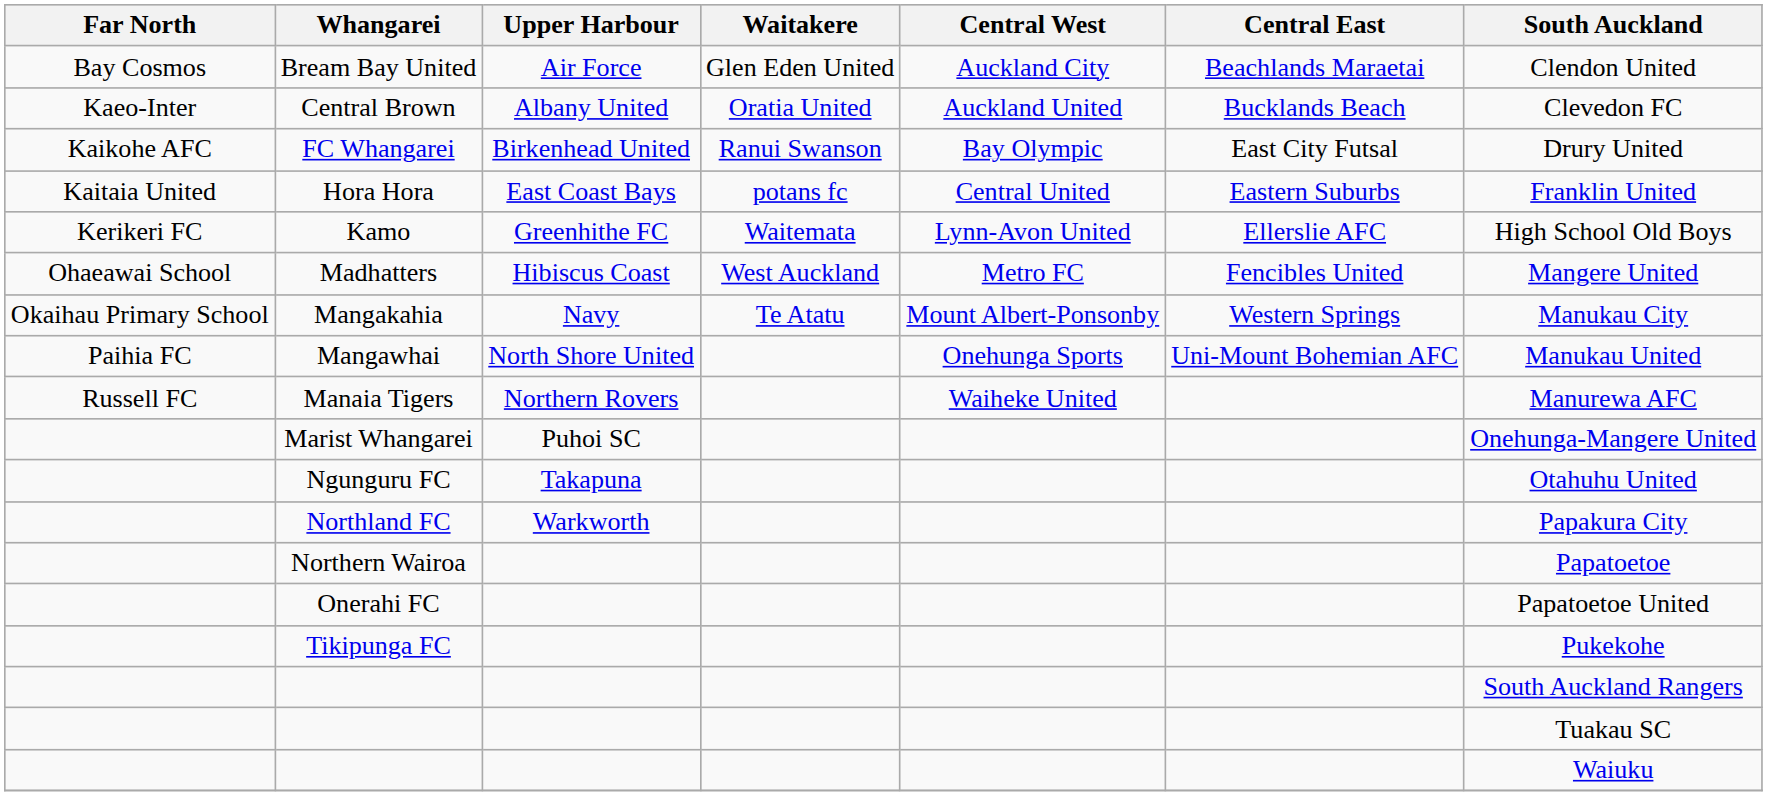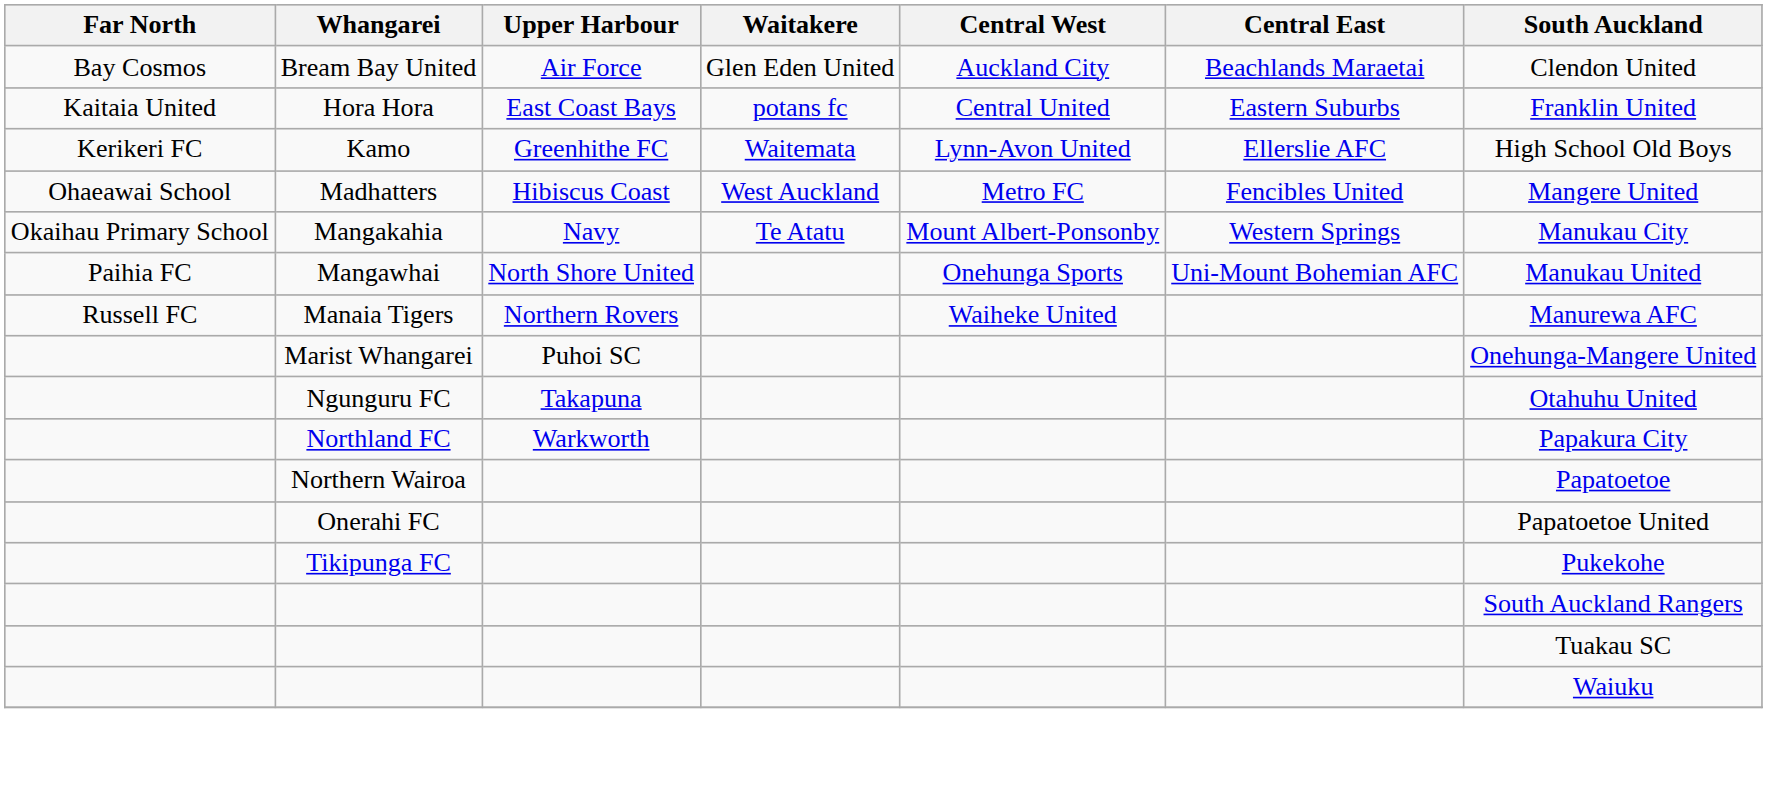- row: Kaeo-Inter | Central Brown | Albany United | Oratia United | Auckland United | Bucklands Beach | Clevedon FC
- row: Kaikohe AFC | FC Whangarei | Birkenhead United | Ranui Swanson | Bay Olympic | East City Futsal | Drury United
